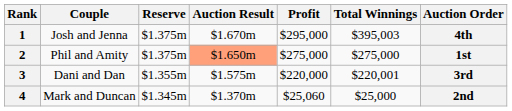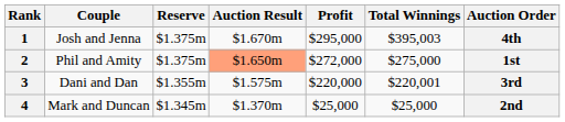2 | Profit: $275,000 -> $272,000
4 | Profit: $25,060 -> $25,000
